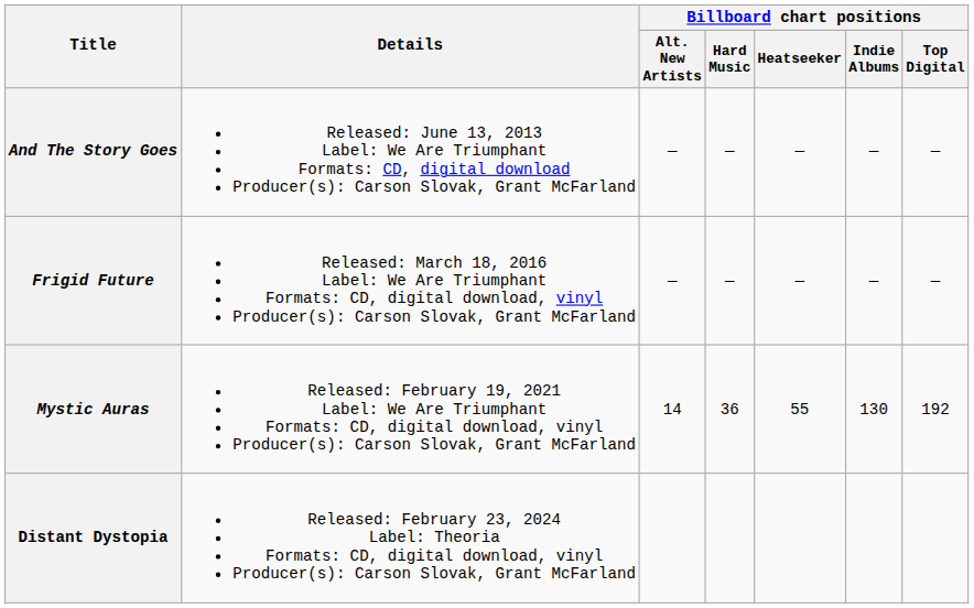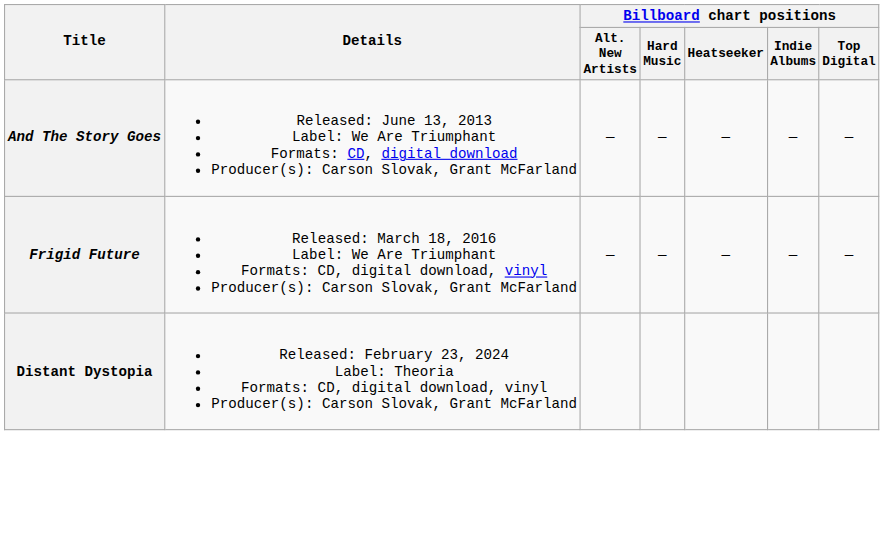- row: Mystic Auras | Released: February 19, 2021 Label: We Are Triumphant Formats: CD, digital download, vinyl Producer(s): Carson Slovak, Grant McFarland | 14 | 36 | 55 | 130 | 192
